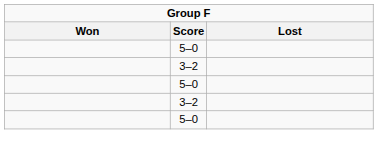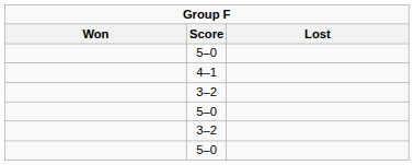+ row: 4–1
